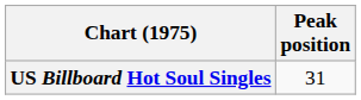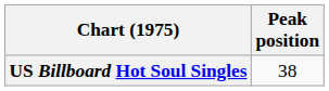US Billboard Hot Soul Singles | Peak position: 31 -> 38
